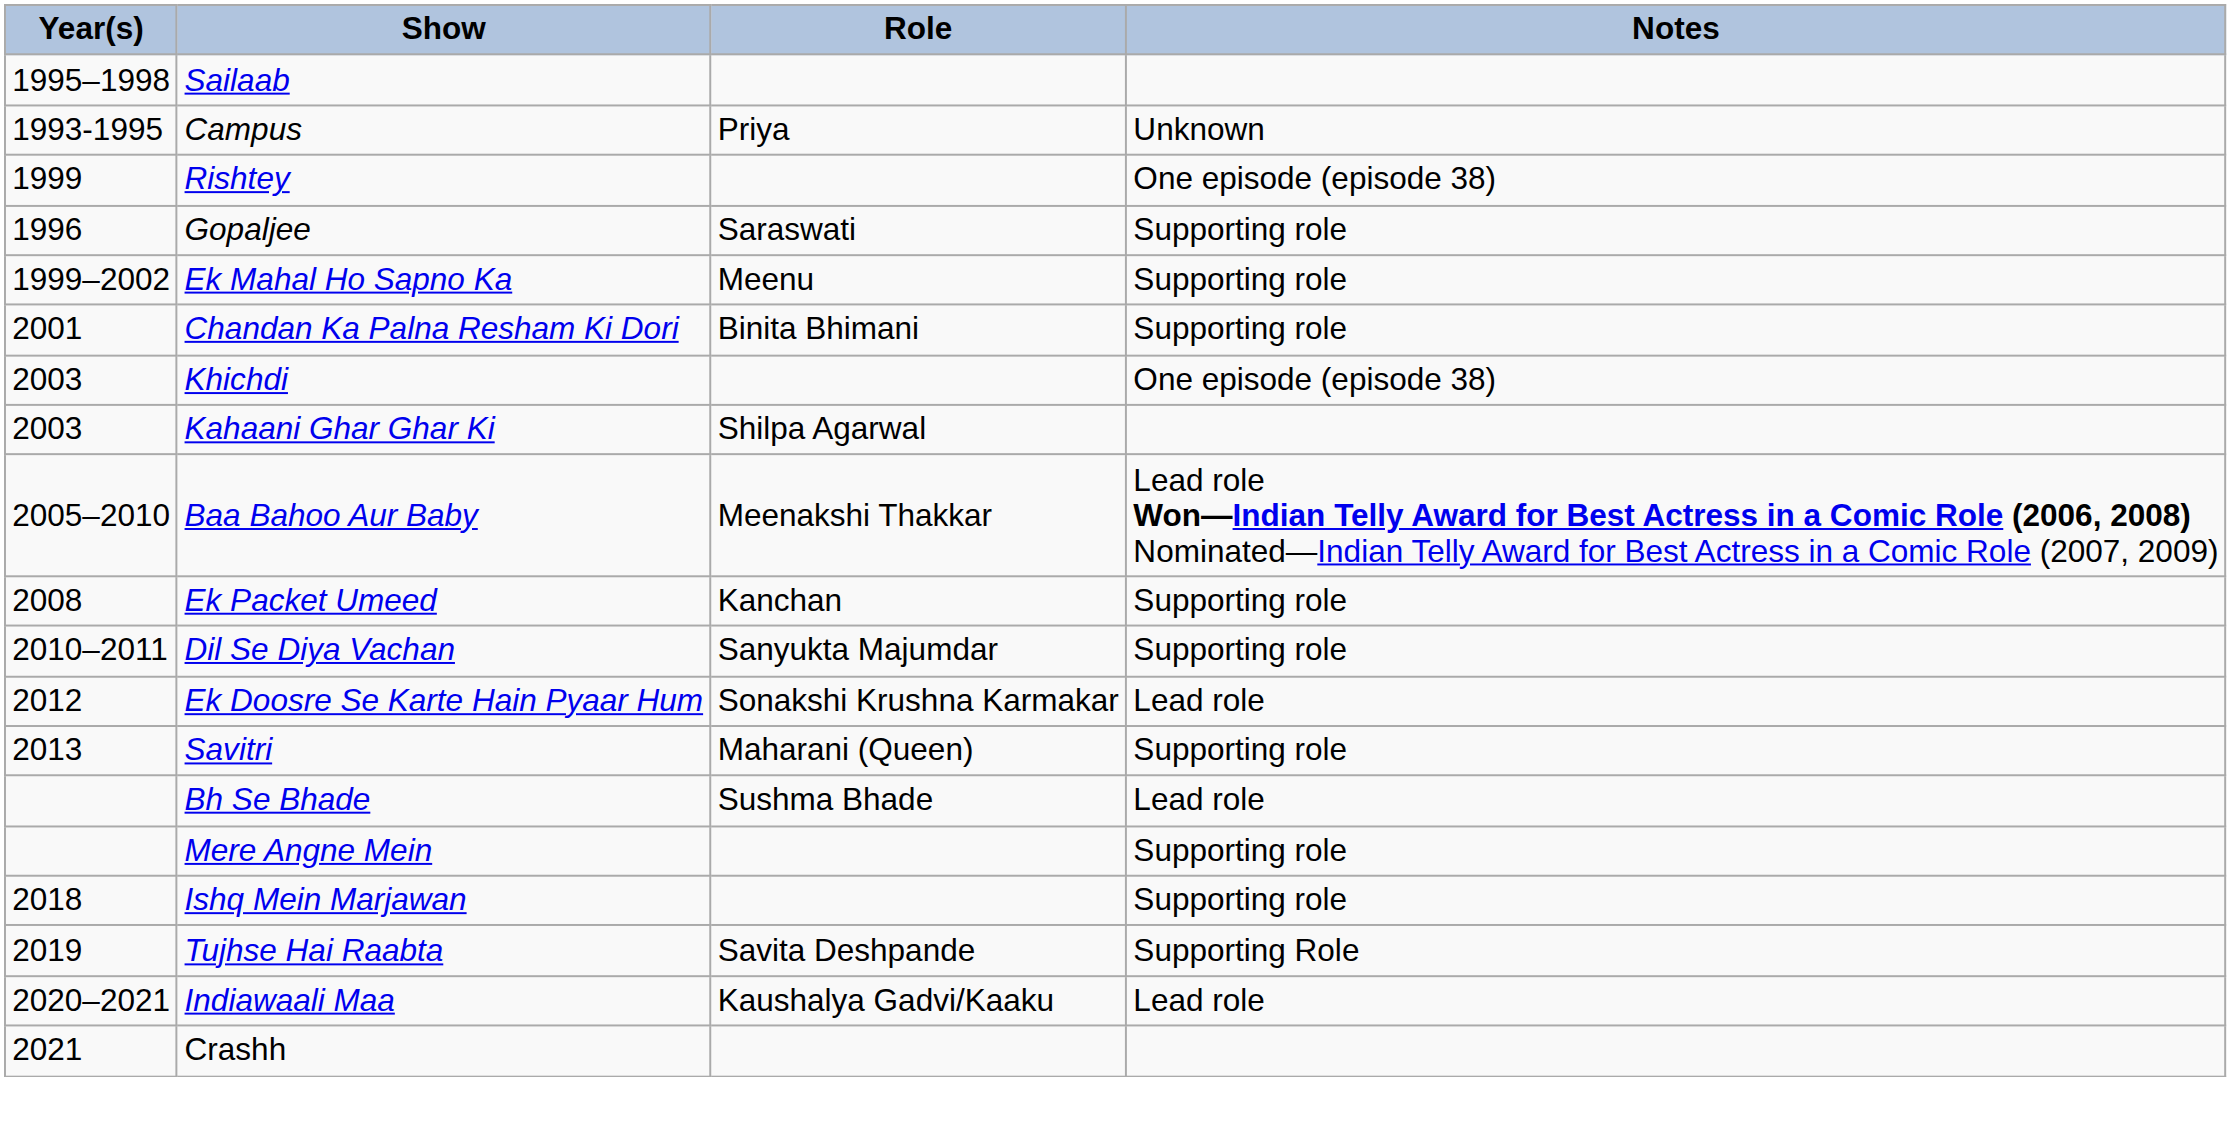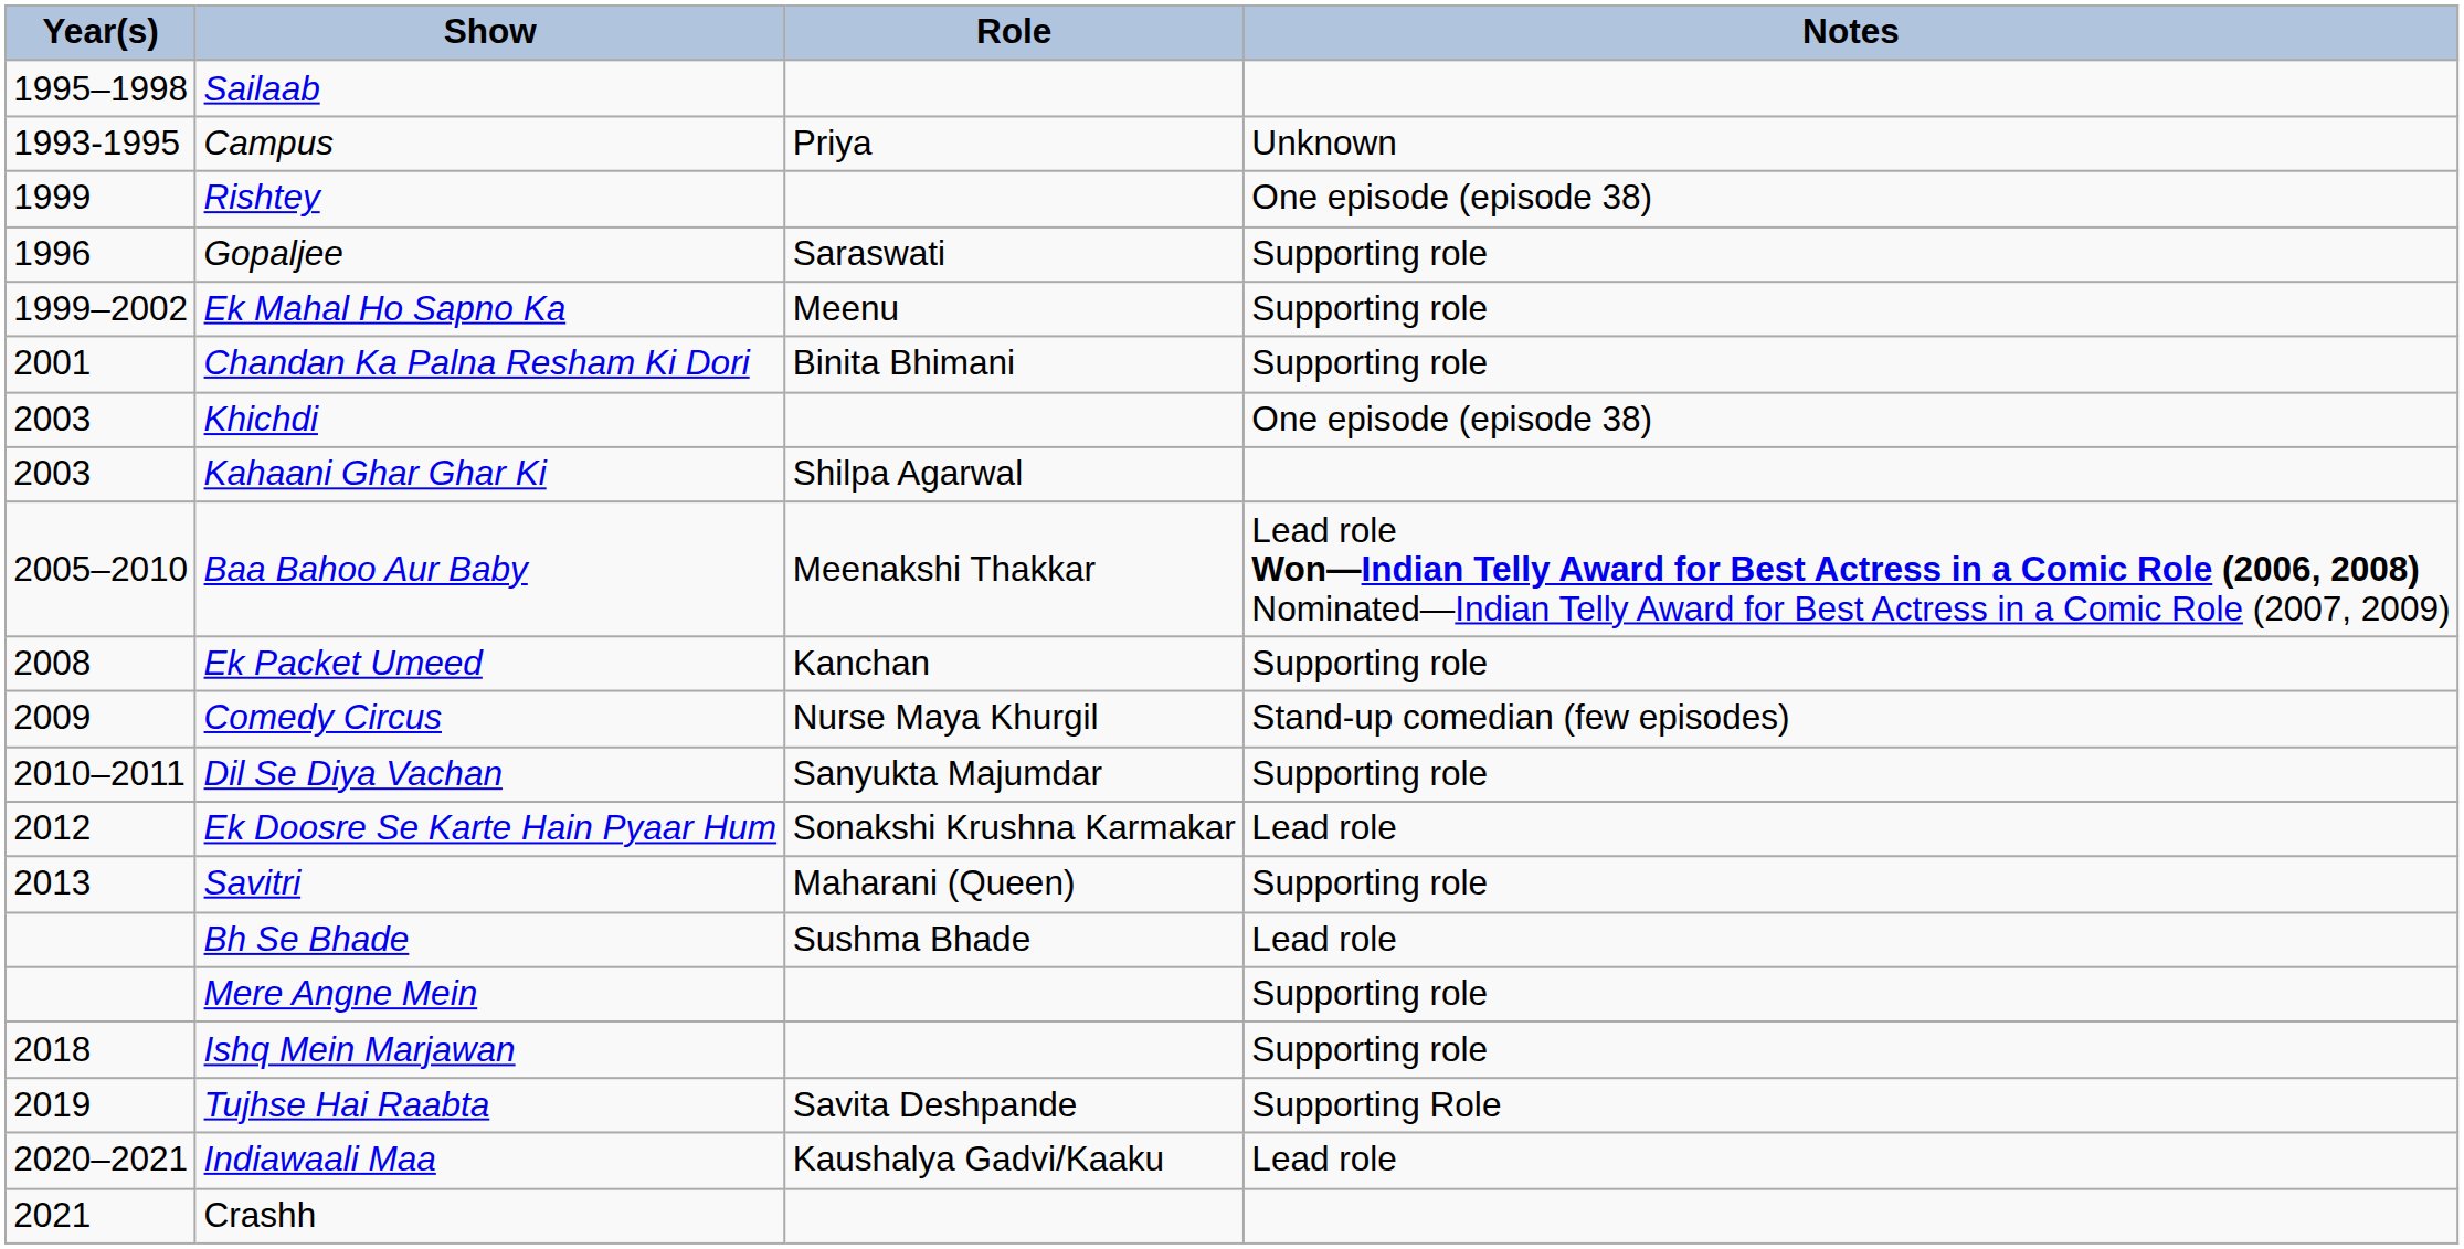+ row: 2009 | Comedy Circus | Nurse Maya Khurgil | Stand-up comedian (few episodes)
